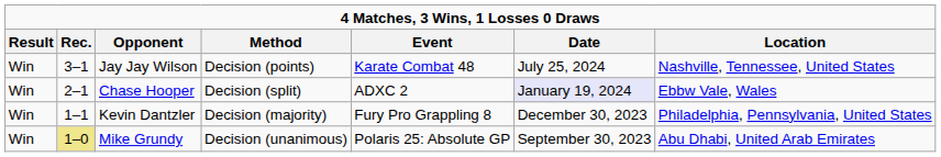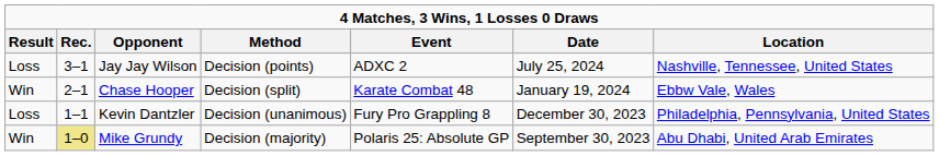Jay Jay Wilson | Result: Win -> Loss
Jay Jay Wilson | Event: Karate Combat 48 -> ADXC 2
Chase Hooper | Event: ADXC 2 -> Karate Combat 48
Chase Hooper | Date: lavender background -> no background
Kevin Dantzler | Result: Win -> Loss
Kevin Dantzler | Method: Decision (majority) -> Decision (unanimous)
Mike Grundy | Method: Decision (unanimous) -> Decision (majority)
